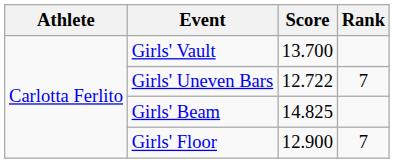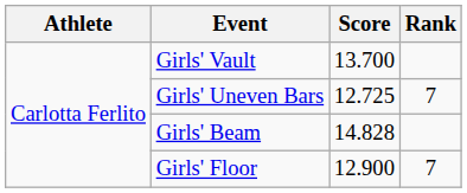Girls' Uneven Bars | Score: 12.722 -> 12.725
Girls' Beam | Score: 14.825 -> 14.828
